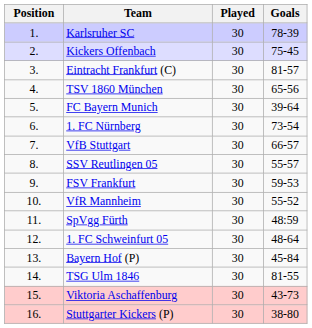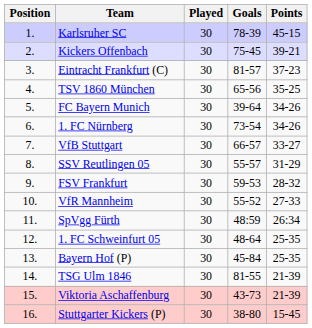+ column: Points | 45-15 | 39-21 | 37-23 | 35-25 | 34-26 | 34-26 | 33-27 | 31-29 | 28-32 | 27-33 | 26:34 | 25-35 | 25-35 | 21-39 | 21-39 | 15-45
